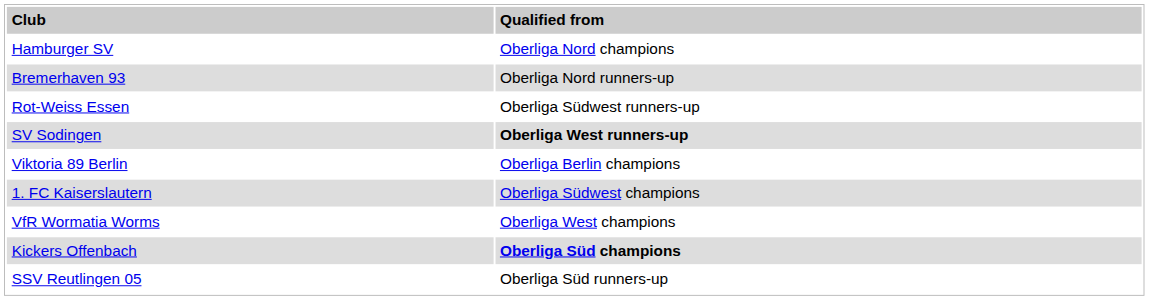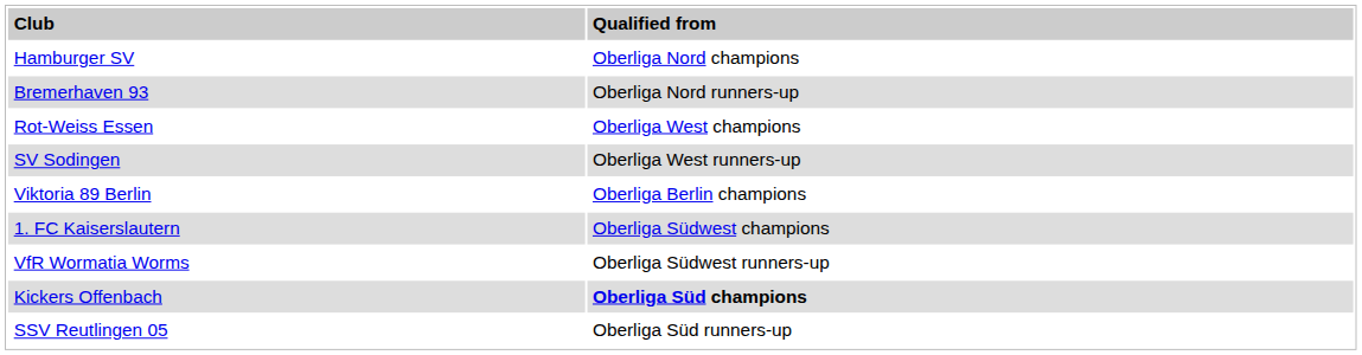Rot-Weiss Essen | column 2: Oberliga Südwest runners-up -> Oberliga West champions
SV Sodingen | column 2: bold -> normal
VfR Wormatia Worms | column 2: Oberliga West champions -> Oberliga Südwest runners-up
